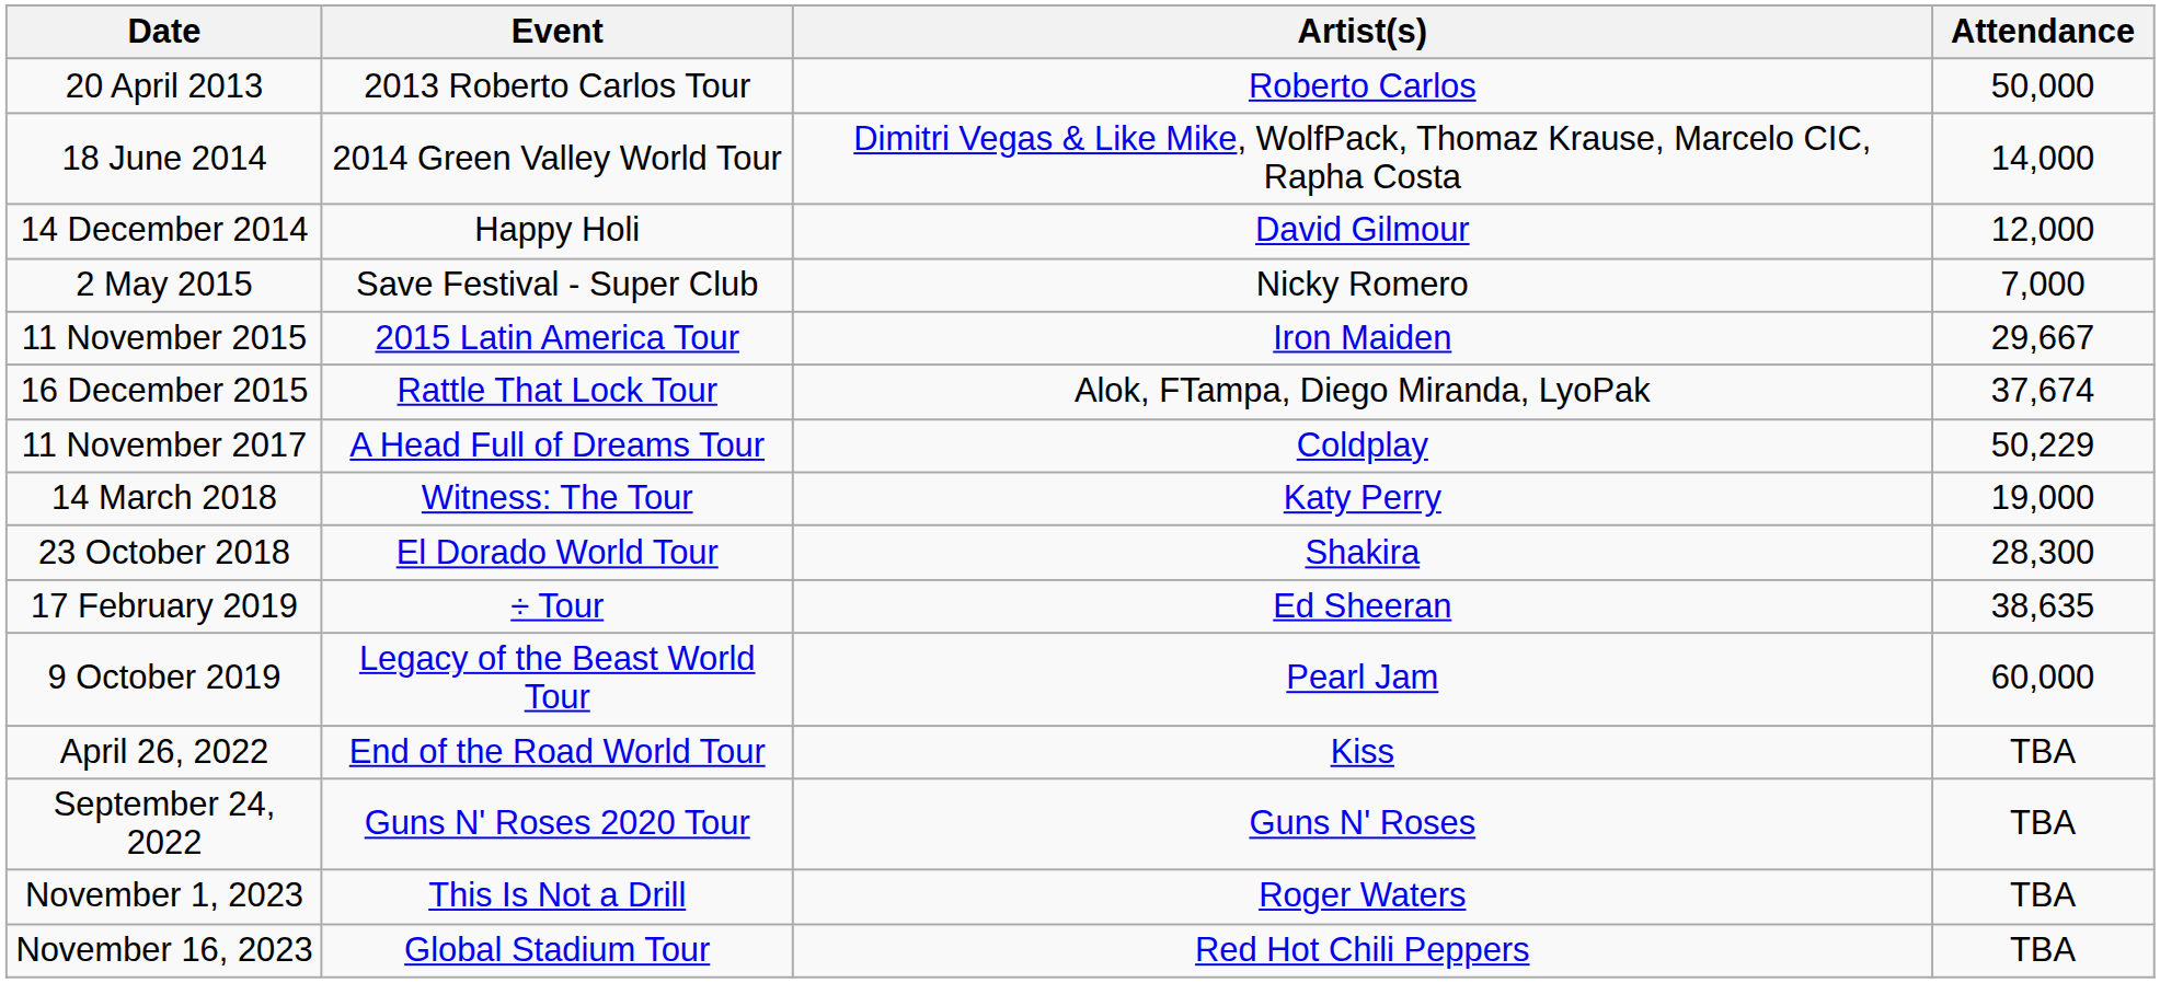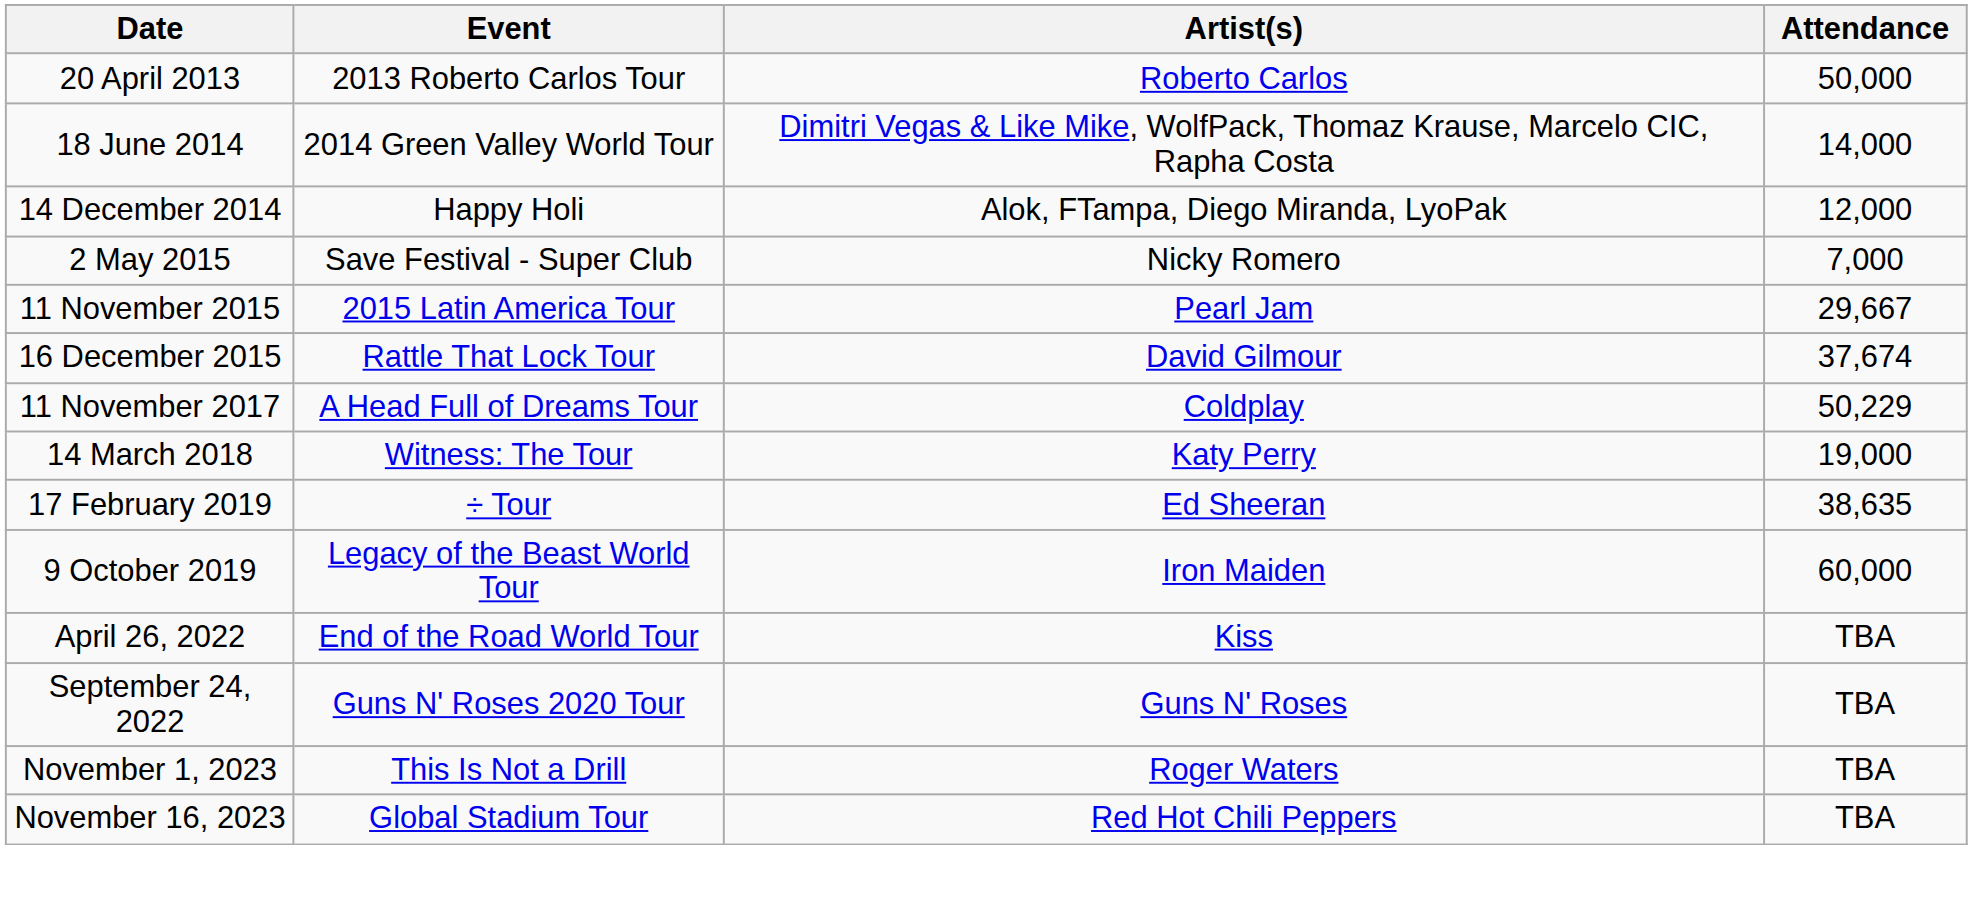14 December 2014 | Artist(s): David Gilmour -> Alok, FTampa, Diego Miranda, LyoPak
11 November 2015 | Artist(s): Iron Maiden -> Pearl Jam
16 December 2015 | Artist(s): Alok, FTampa, Diego Miranda, LyoPak -> David Gilmour
- row: 23 October 2018 | El Dorado World Tour | Shakira | 28,300
9 October 2019 | Artist(s): Pearl Jam -> Iron Maiden
